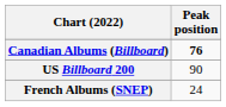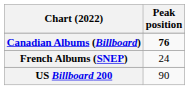rows swapped: French Albums (SNEP) <-> US Billboard 200
